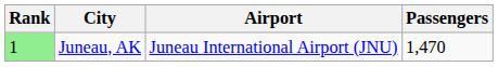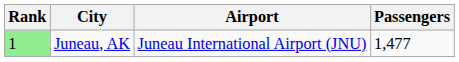Juneau, AK | Passengers: 1,470 -> 1,477
